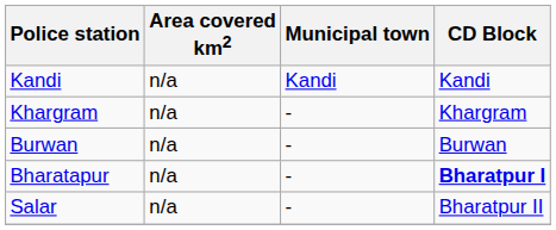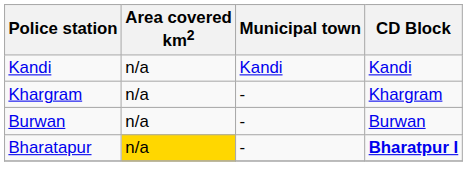Bharatapur | Area covered km2: no background -> gold background
- row: Salar | n/a | - | Bharatpur II
